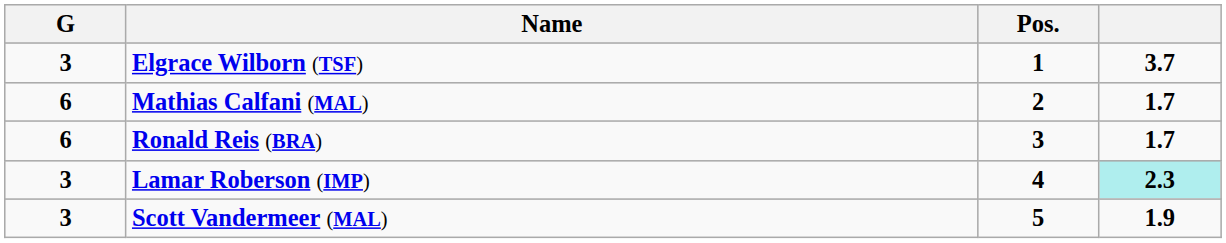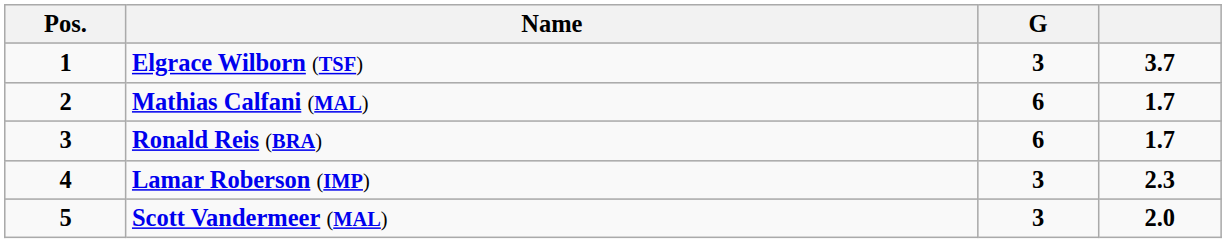columns swapped: Pos. <-> G
Lamar Roberson (IMP) | column 4: paleturquoise background -> no background
Scott Vandermeer (MAL) | column 4: 1.9 -> 2.0
